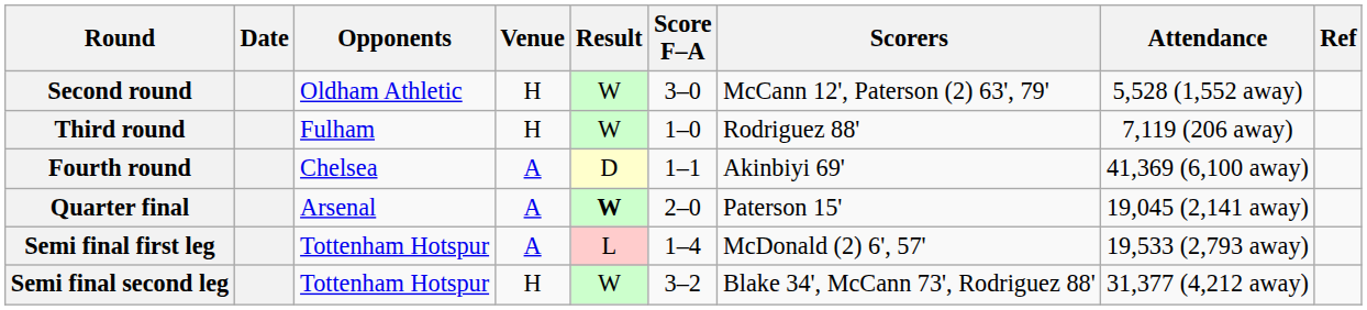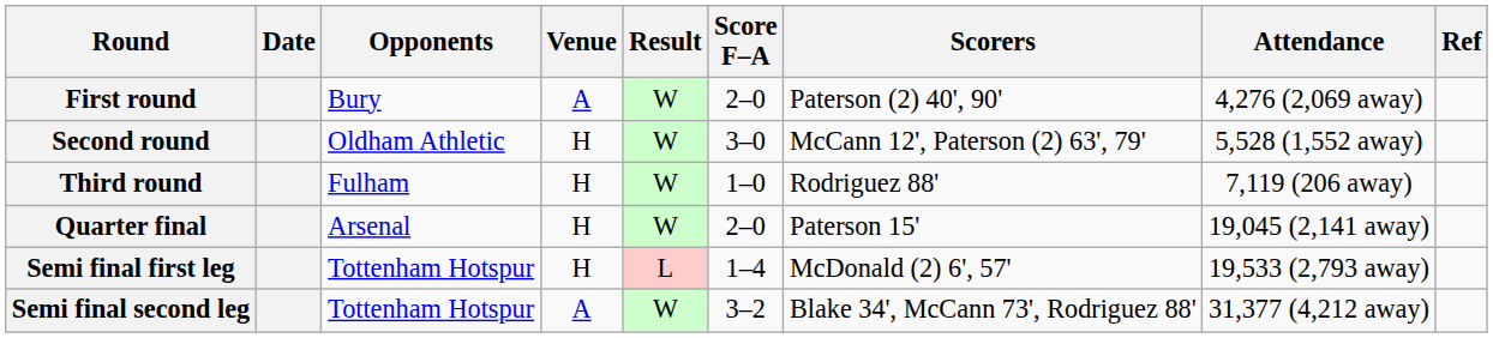+ row: First round | Bury | A | W | 2–0 | Paterson (2) 40', 90' | 4,276 (2,069 away)
- row: Fourth round | Chelsea | A | D | 1–1 | Akinbiyi 69' | 41,369 (6,100 away)
Quarter final | Venue: A -> H
Quarter final | Result: bold -> normal
Semi final first leg | Venue: A -> H
Semi final second leg | Venue: H -> A
